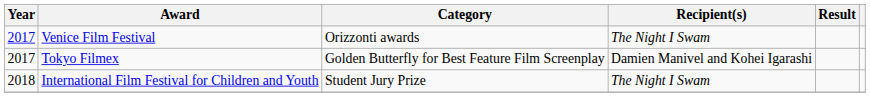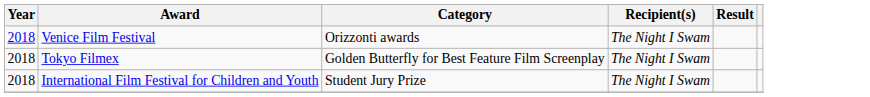Venice Film Festival | Year: 2017 -> 2018
Tokyo Filmex | Year: 2017 -> 2018
Tokyo Filmex | Recipient(s): Damien Manivel and Kohei Igarashi -> The Night I Swam
